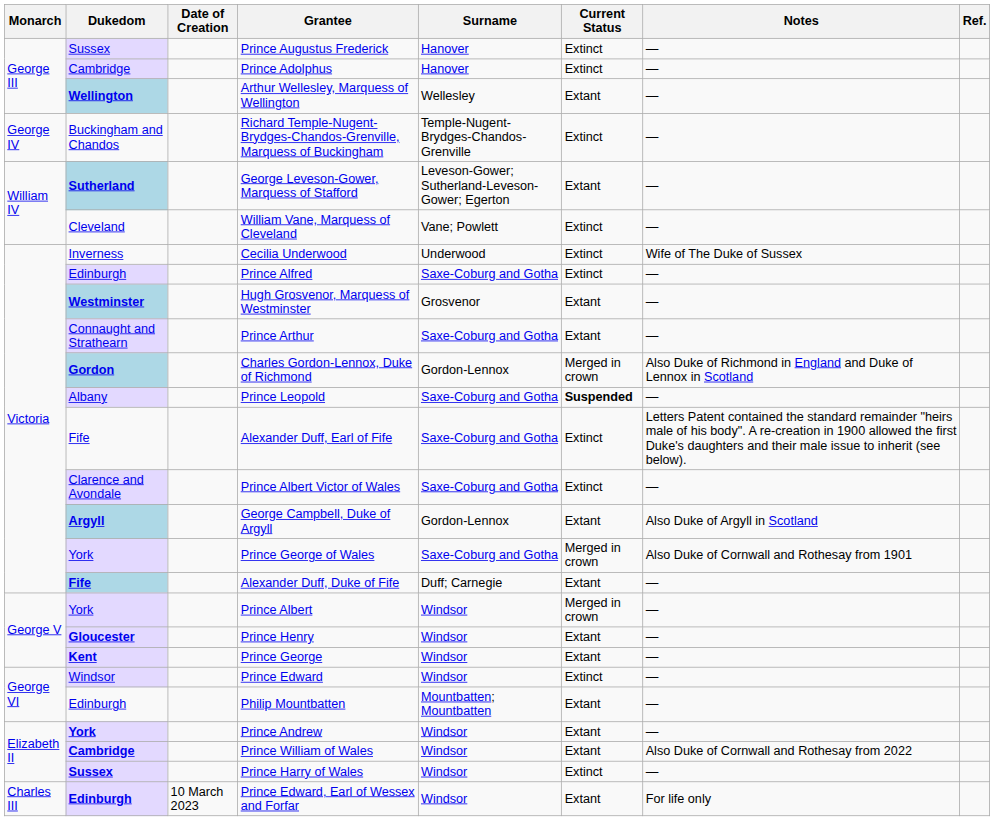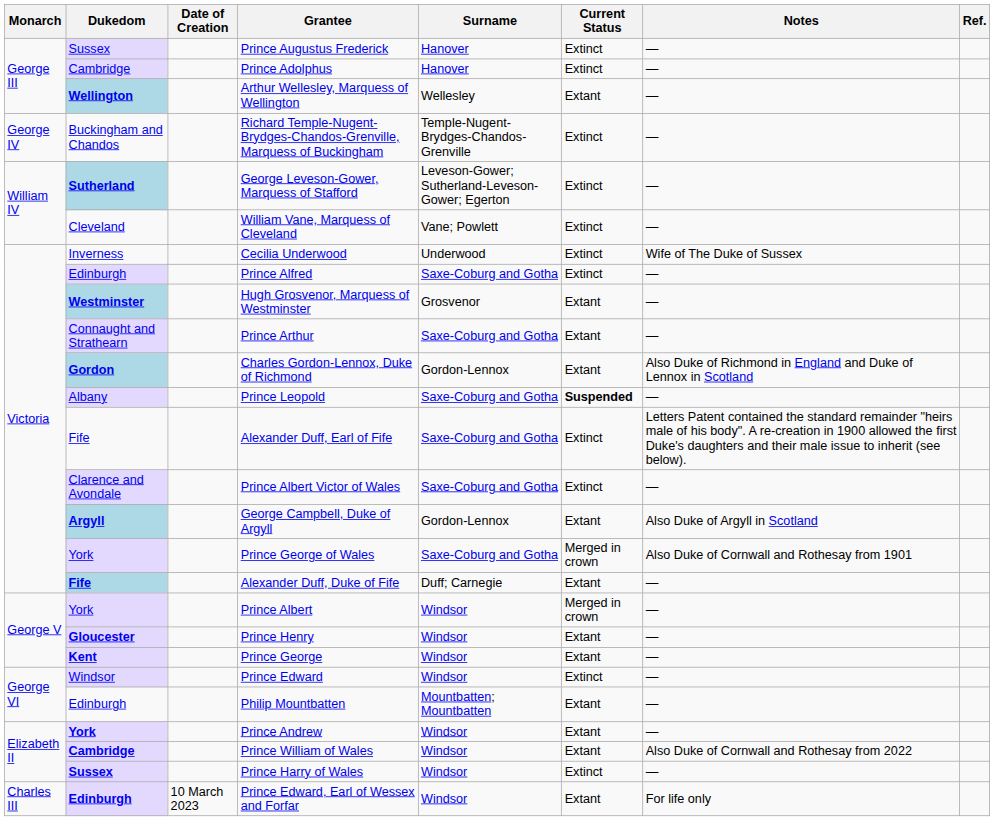George Leveson-Gower, Marquess of Stafford | Current Status: Extant -> Extinct
Charles Gordon-Lennox, Duke of Richmond | Current Status: Merged in crown -> Extant
